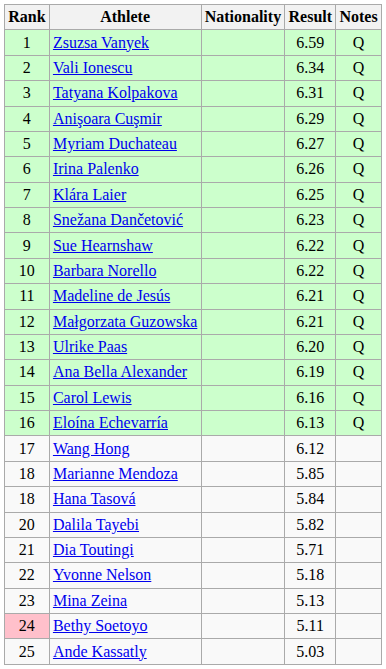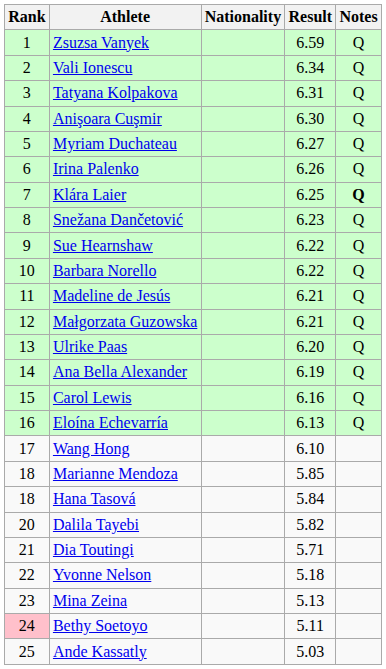Anişoara Cuşmir | Result: 6.29 -> 6.30
Klára Laier | Notes: normal -> bold
Wang Hong | Result: 6.12 -> 6.10
